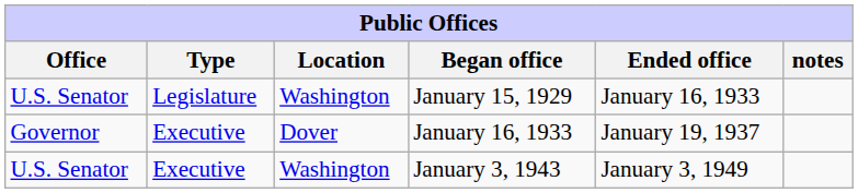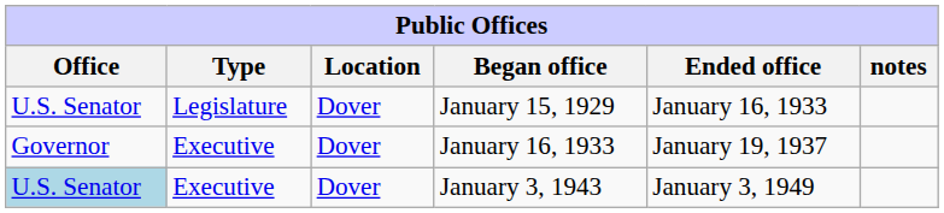January 15, 1929 | Location: Washington -> Dover
January 3, 1943 | Office: no background -> lightblue background
January 3, 1943 | Location: Washington -> Dover
